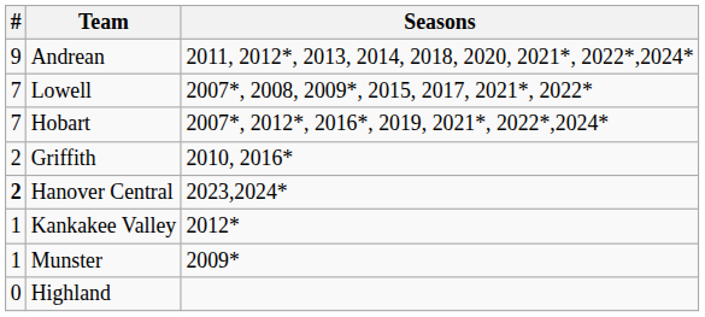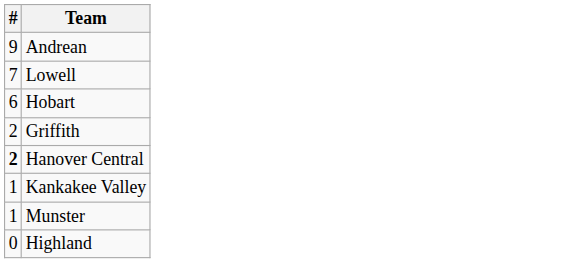- column: Seasons | 2011, 2012*, 2013, 2014, 2018, 2020, 2021*, 2022*,2024* | 2007*, 2008, 2009*, 2015, 2017, 2021*, 2022* | 2007*, 2012*, 2016*, 2019, 2021*, 2022*,2024* | 2010, 2016* | 2023,2024* | 2012* | 2009*
Hobart | #: 7 -> 6
